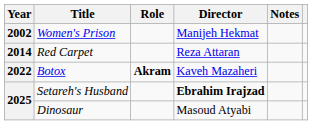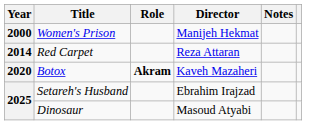Women's Prison | Year: 2002 -> 2000
Botox | Year: 2022 -> 2020
Setareh's Husband | Director: bold -> normal
